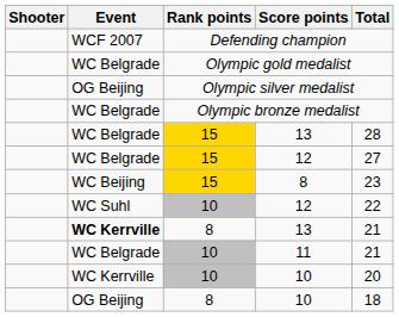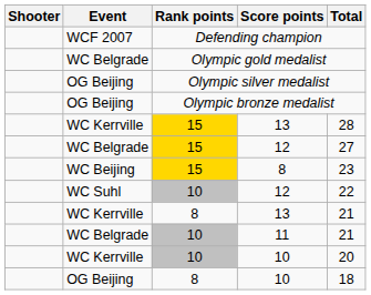Olympic bronze medalist | Event: WC Belgrade -> OG Beijing
15 / 13 | Event: WC Belgrade -> WC Kerrville
8 / 13 | Event: bold -> normal
